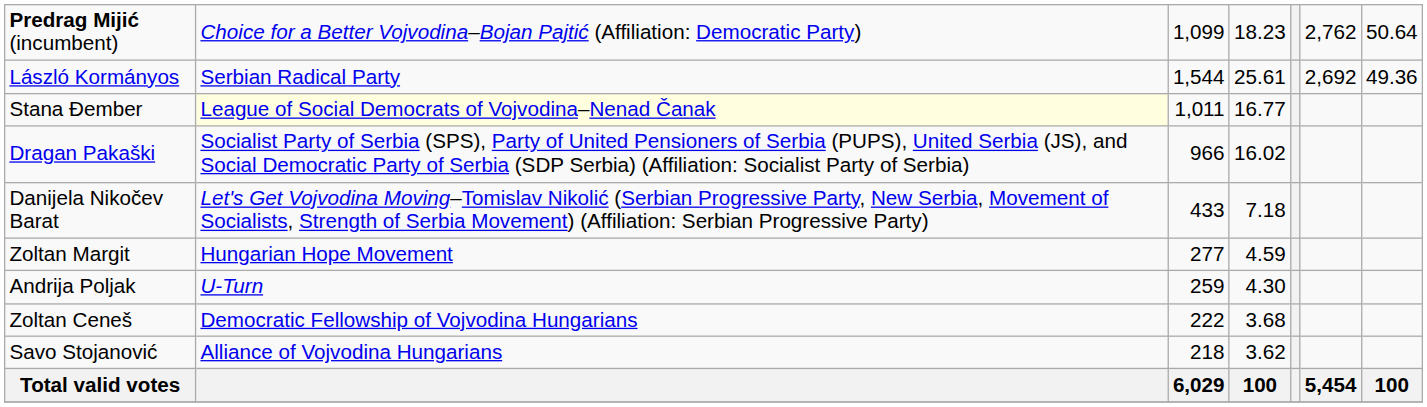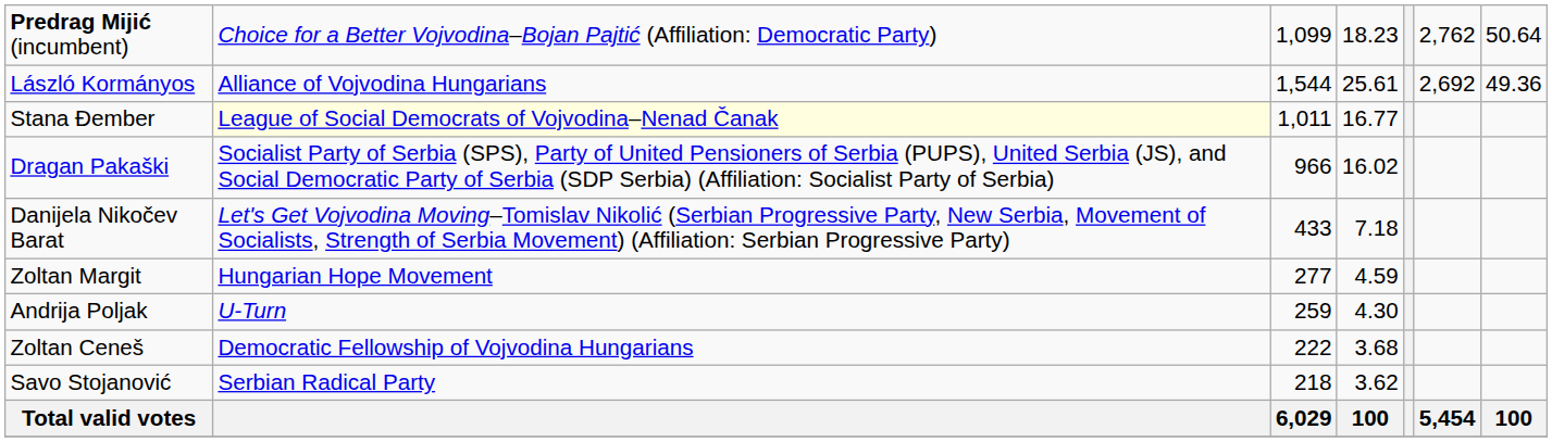László Kormányos | column 2: Serbian Radical Party -> Alliance of Vojvodina Hungarians
Savo Stojanović | column 2: Alliance of Vojvodina Hungarians -> Serbian Radical Party
